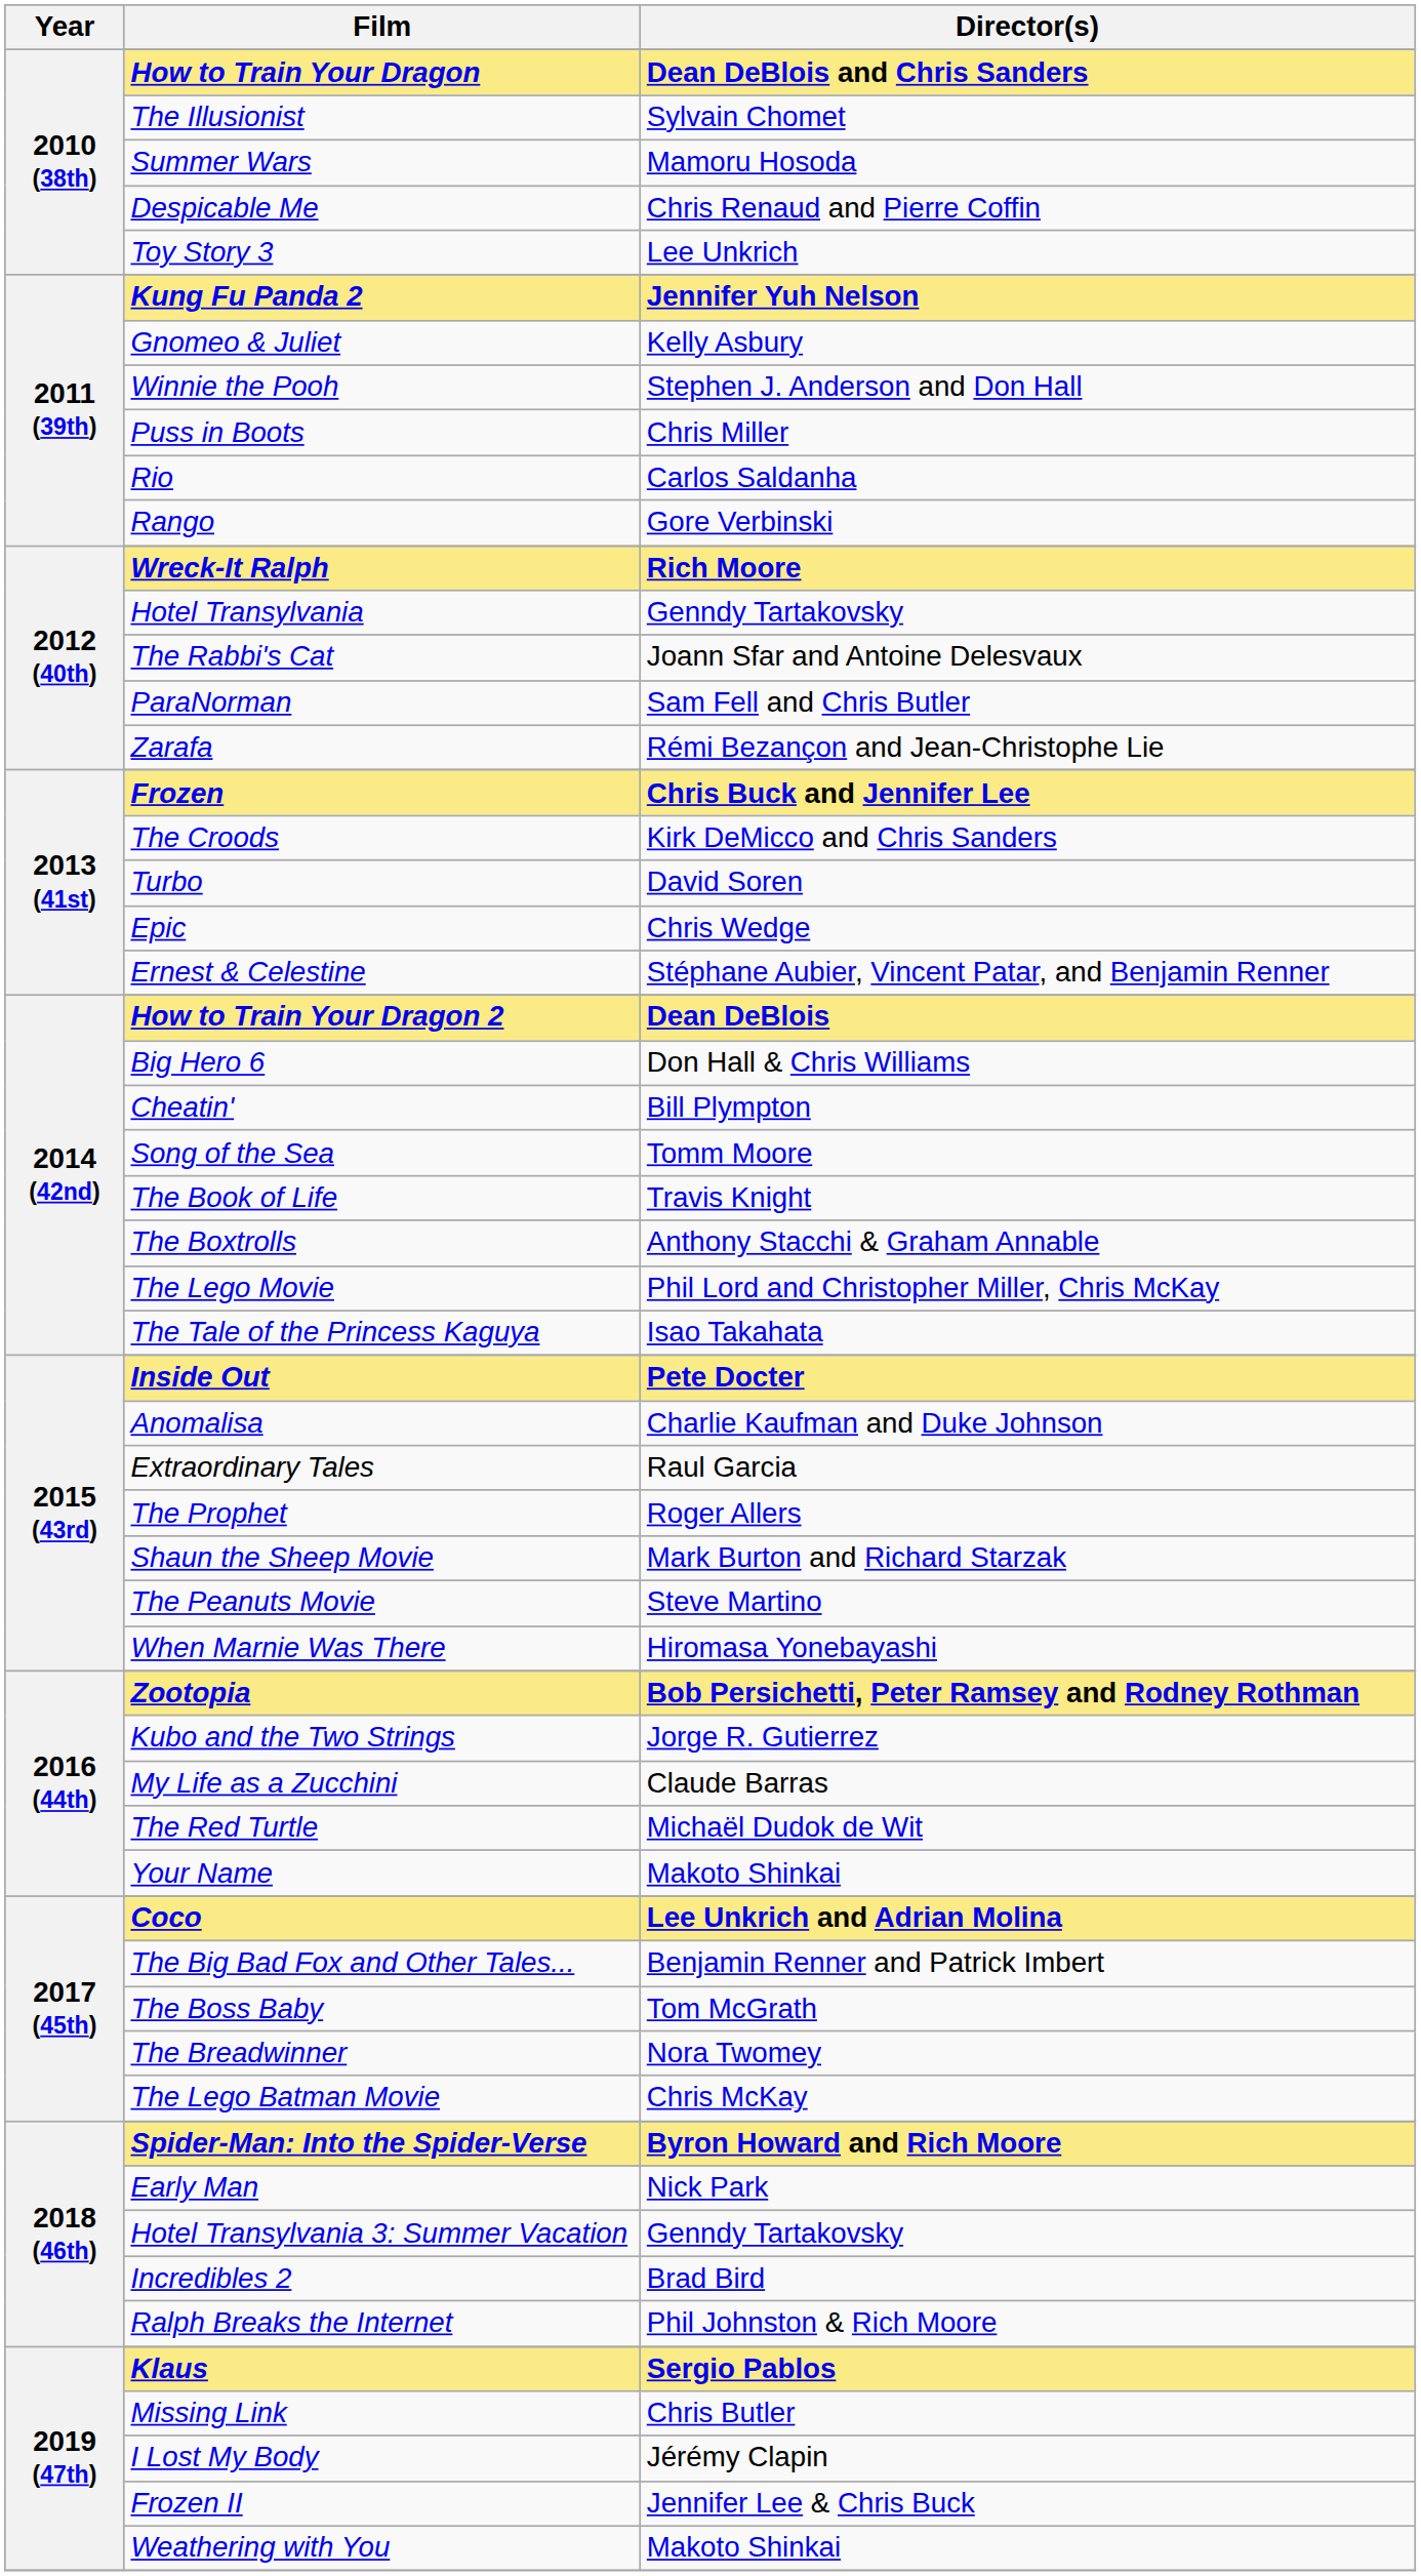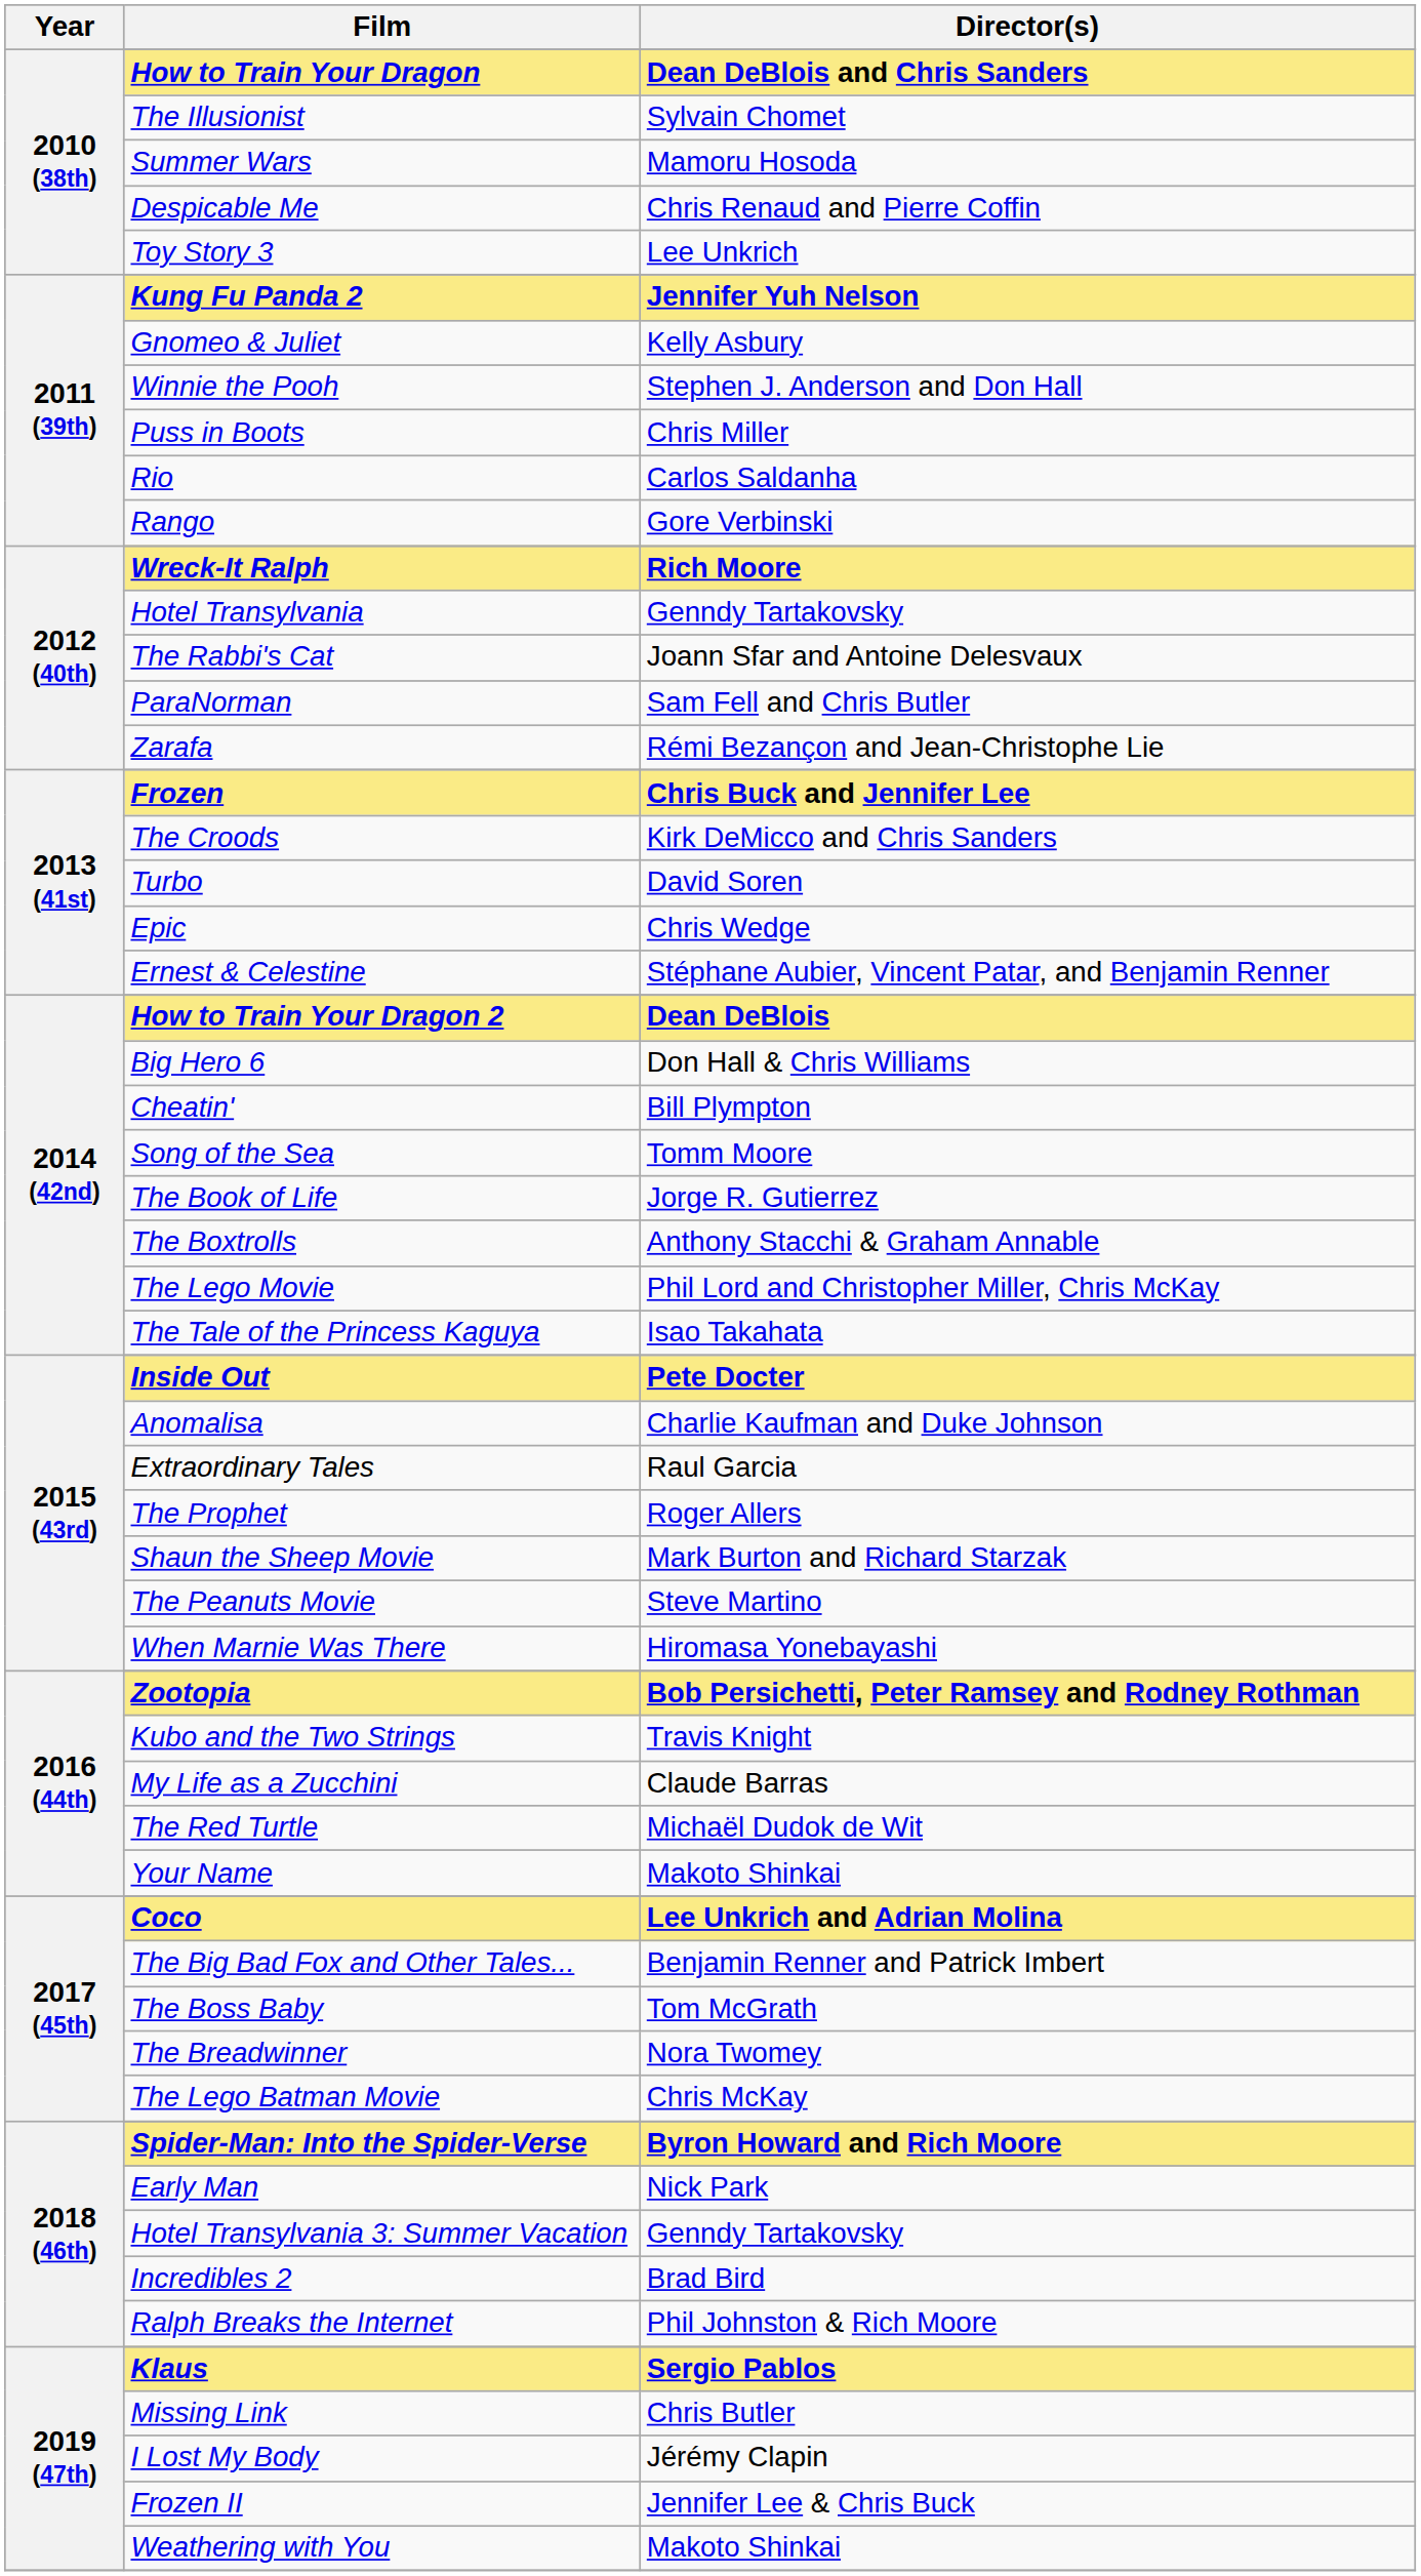The Book of Life | Director(s): Travis Knight -> Jorge R. Gutierrez
Kubo and the Two Strings | Director(s): Jorge R. Gutierrez -> Travis Knight
